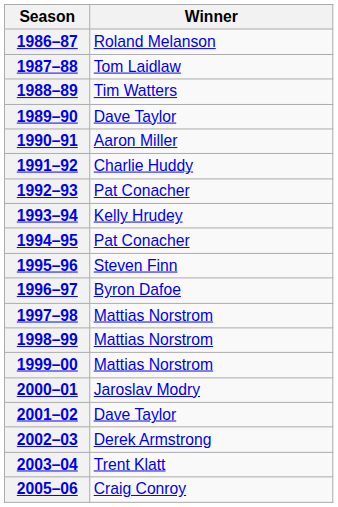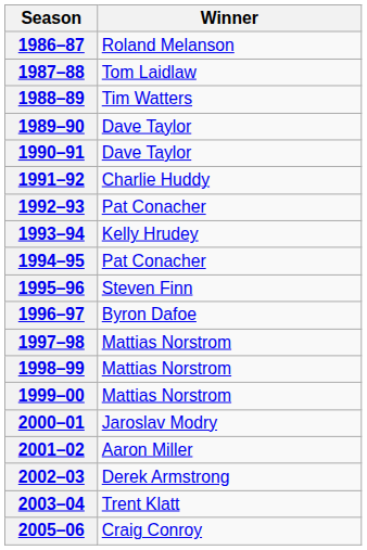1990–91 | Winner: Aaron Miller -> Dave Taylor
2001–02 | Winner: Dave Taylor -> Aaron Miller
